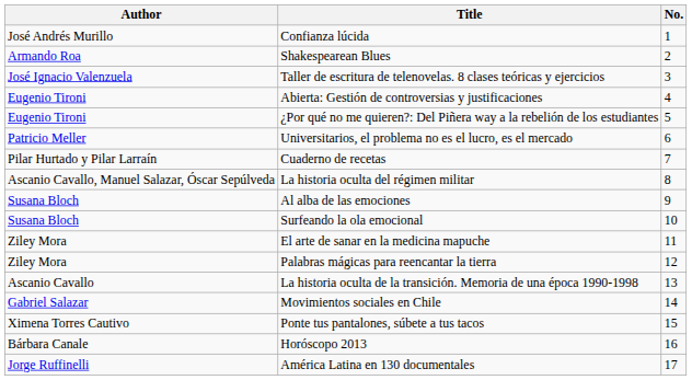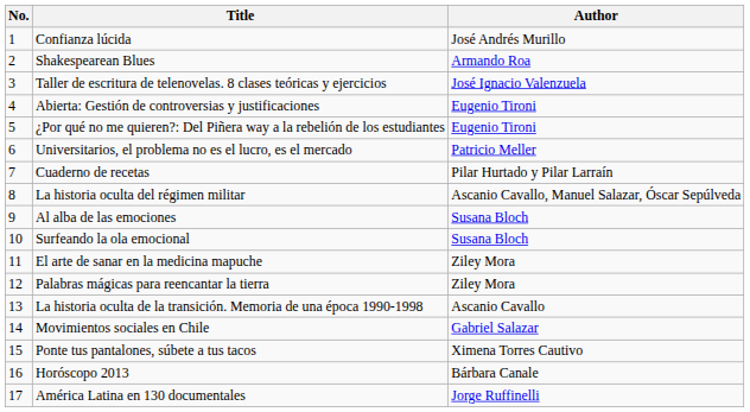columns swapped: No. <-> Author
